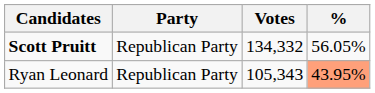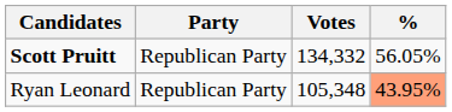Ryan Leonard | Votes: 105,343 -> 105,348
